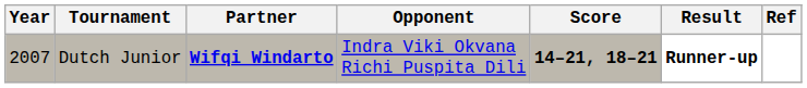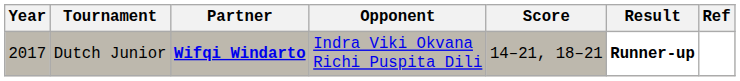Dutch Junior | Year: 2007 -> 2017
Dutch Junior | Score: bold -> normal
